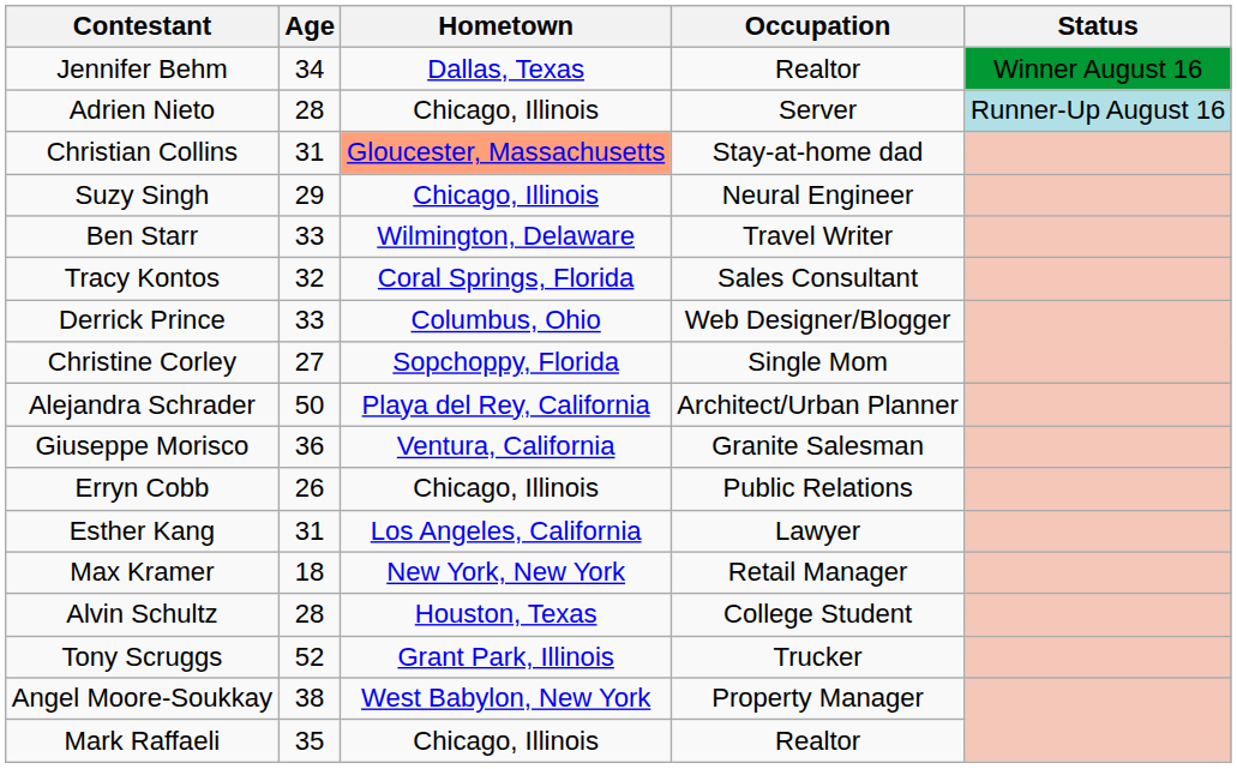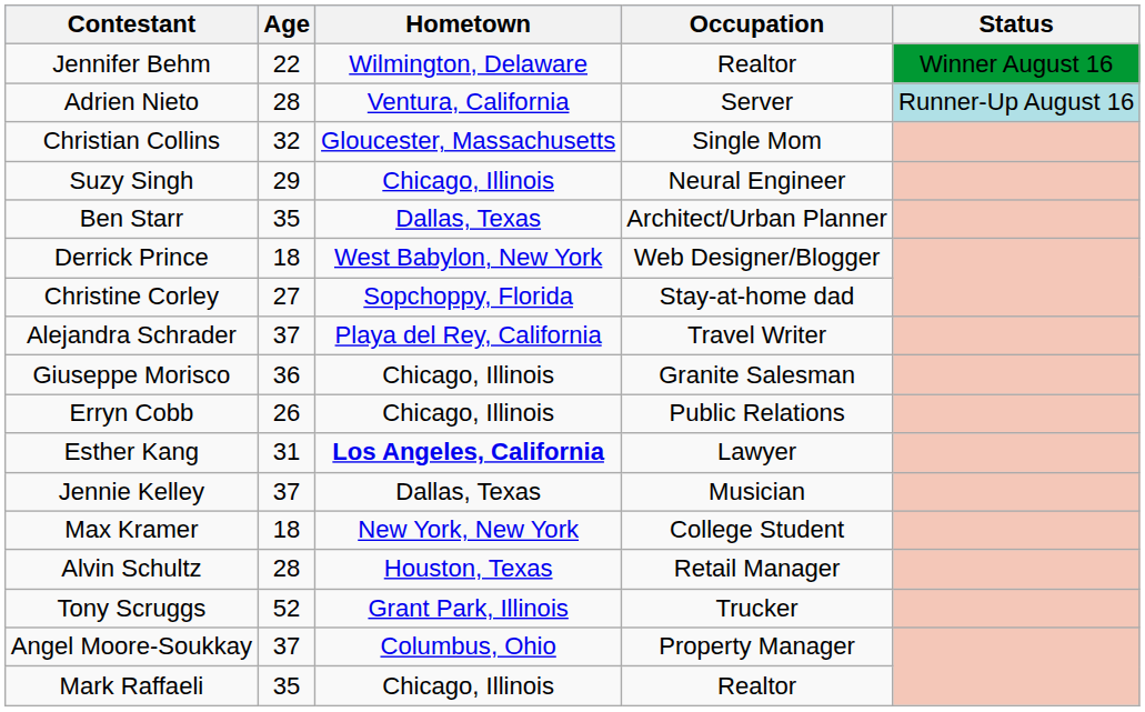Jennifer Behm | Age: 34 -> 22
Jennifer Behm | Hometown: Dallas, Texas -> Wilmington, Delaware
Adrien Nieto | Hometown: Chicago, Illinois -> Ventura, California
Christian Collins | Age: 31 -> 32
Christian Collins | Hometown: lightsalmon background -> no background
Christian Collins | Occupation: Stay-at-home dad -> Single Mom
Ben Starr | Age: 33 -> 35
Ben Starr | Hometown: Wilmington, Delaware -> Dallas, Texas
Ben Starr | Occupation: Travel Writer -> Architect/Urban Planner
- row: Tracy Kontos | 32 | Coral Springs, Florida | Sales Consultant
Derrick Prince | Age: 33 -> 18
Derrick Prince | Hometown: Columbus, Ohio -> West Babylon, New York
Christine Corley | Occupation: Single Mom -> Stay-at-home dad
Alejandra Schrader | Age: 50 -> 37
Alejandra Schrader | Occupation: Architect/Urban Planner -> Travel Writer
Giuseppe Morisco | Hometown: Ventura, California -> Chicago, Illinois
Esther Kang | Hometown: normal -> bold
+ row: Jennie Kelley | 37 | Dallas, Texas | Musician
Max Kramer | Occupation: Retail Manager -> College Student
Alvin Schultz | Occupation: College Student -> Retail Manager
Angel Moore-Soukkay | Age: 38 -> 37
Angel Moore-Soukkay | Hometown: West Babylon, New York -> Columbus, Ohio
